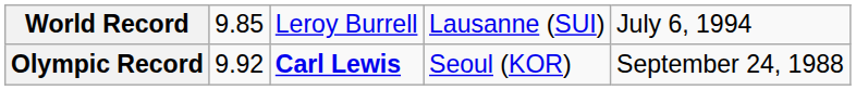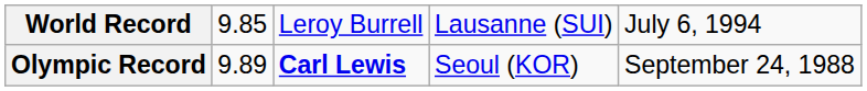Olympic Record | column 2: 9.92 -> 9.89
